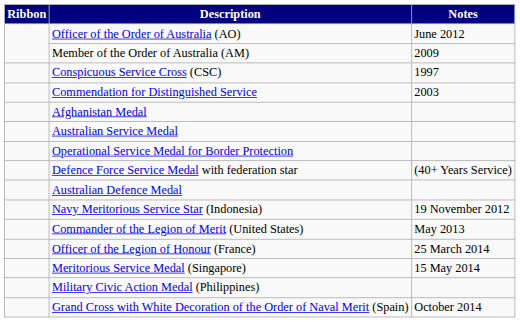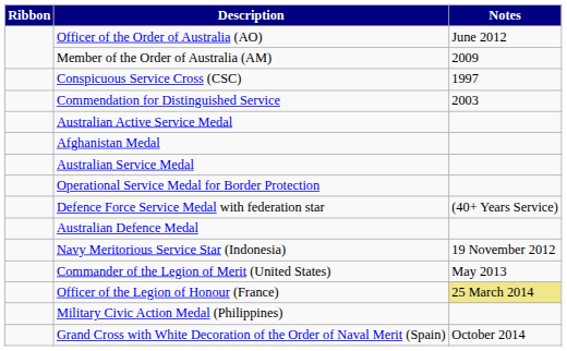+ row: Australian Active Service Medal
Officer of the Legion of Honour (France) | Notes: no background -> khaki background
- row: Meritorious Service Medal (Singapore) | 15 May 2014
